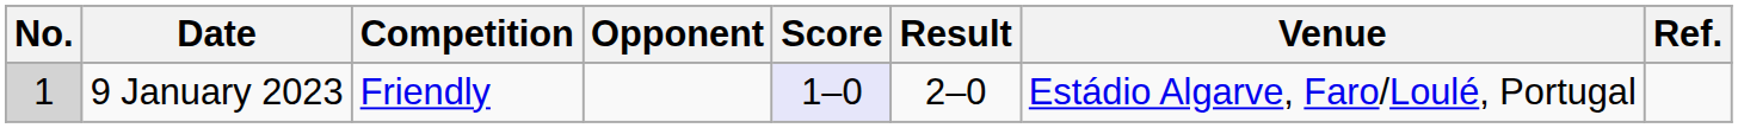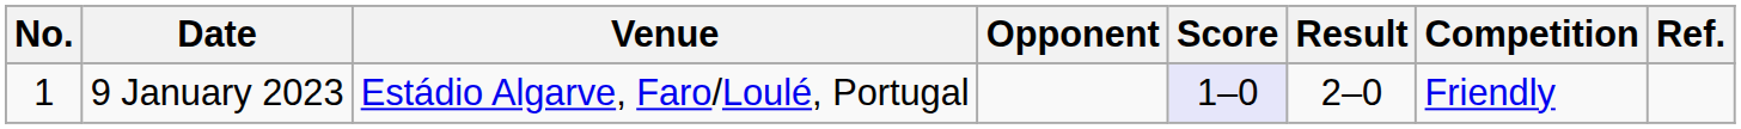columns swapped: Venue <-> Competition
9 January 2023 | No.: lightgrey background -> no background
